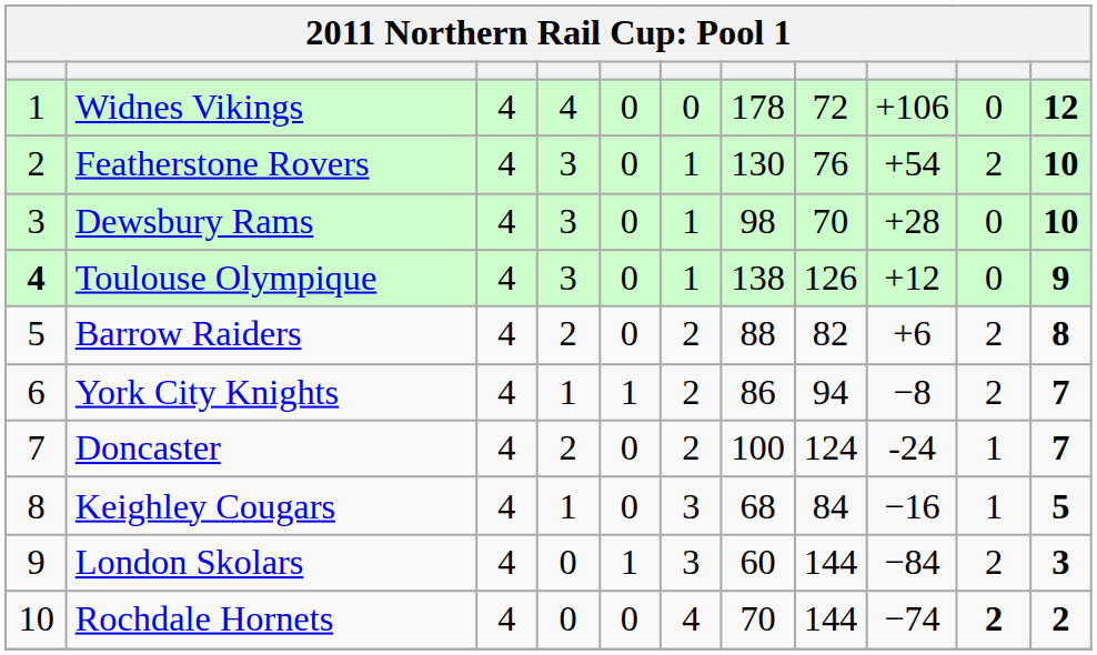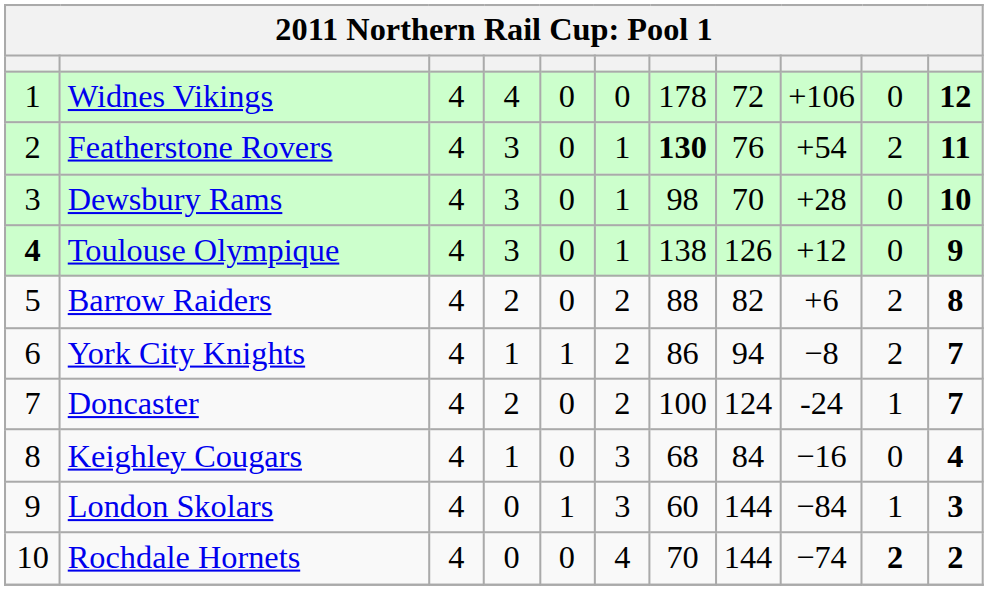Featherstone Rovers | column 7: normal -> bold
Featherstone Rovers | column 11: 10 -> 11
Keighley Cougars | column 10: 1 -> 0
Keighley Cougars | column 11: 5 -> 4
London Skolars | column 10: 2 -> 1
